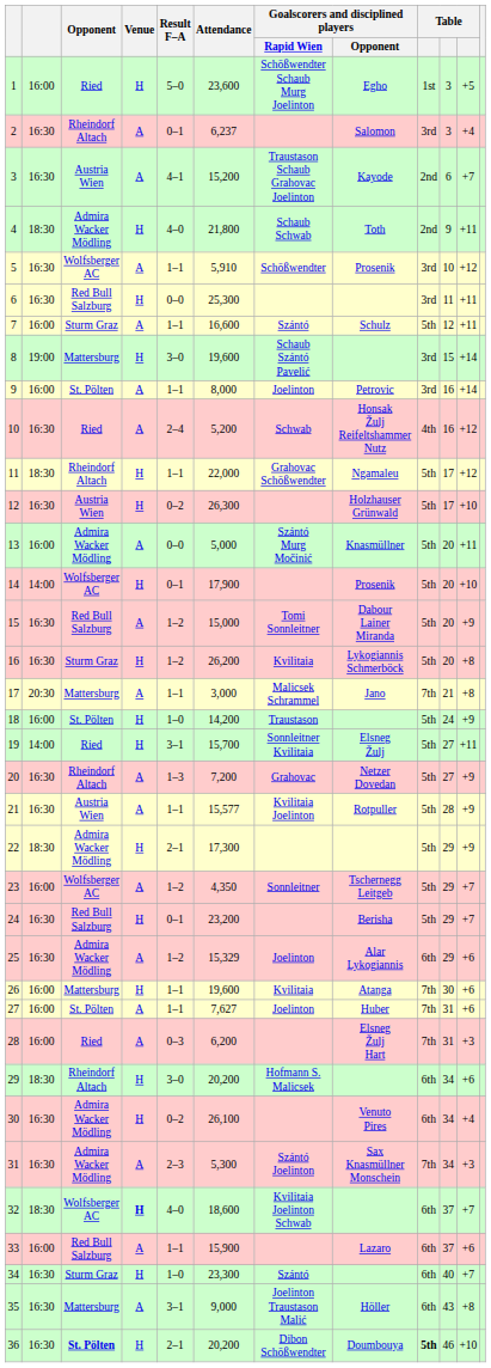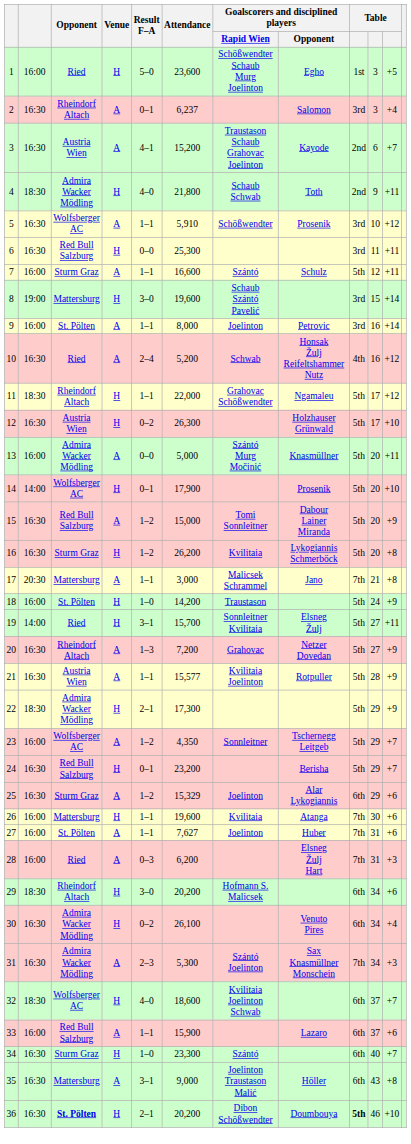25 | Opponent: Admira Wacker Mödling -> Sturm Graz
32 | Venue: bold -> normal
